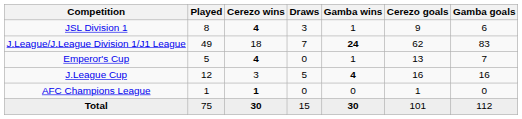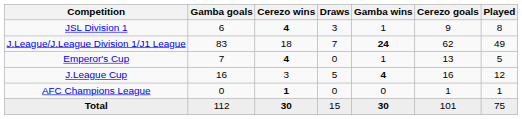columns swapped: Played <-> Gamba goals
